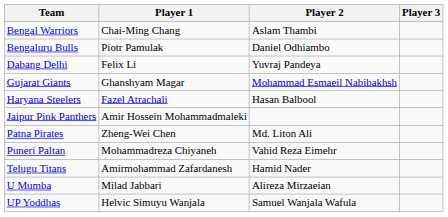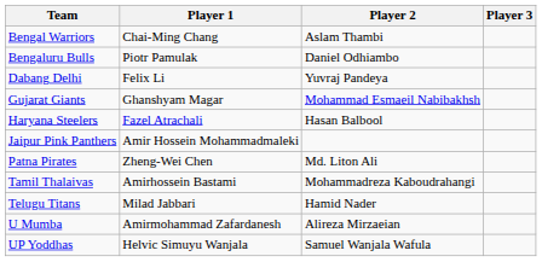- row: Puneri Paltan | Mohammadreza Chiyaneh | Vahid Reza Eimehr
+ row: Tamil Thalaivas | Amirhossein Bastami | Mohammadreza Kaboudrahangi
Telugu Titans | Player 1: Amirmohammad Zafardanesh -> Milad Jabbari
U Mumba | Player 1: Milad Jabbari -> Amirmohammad Zafardanesh
